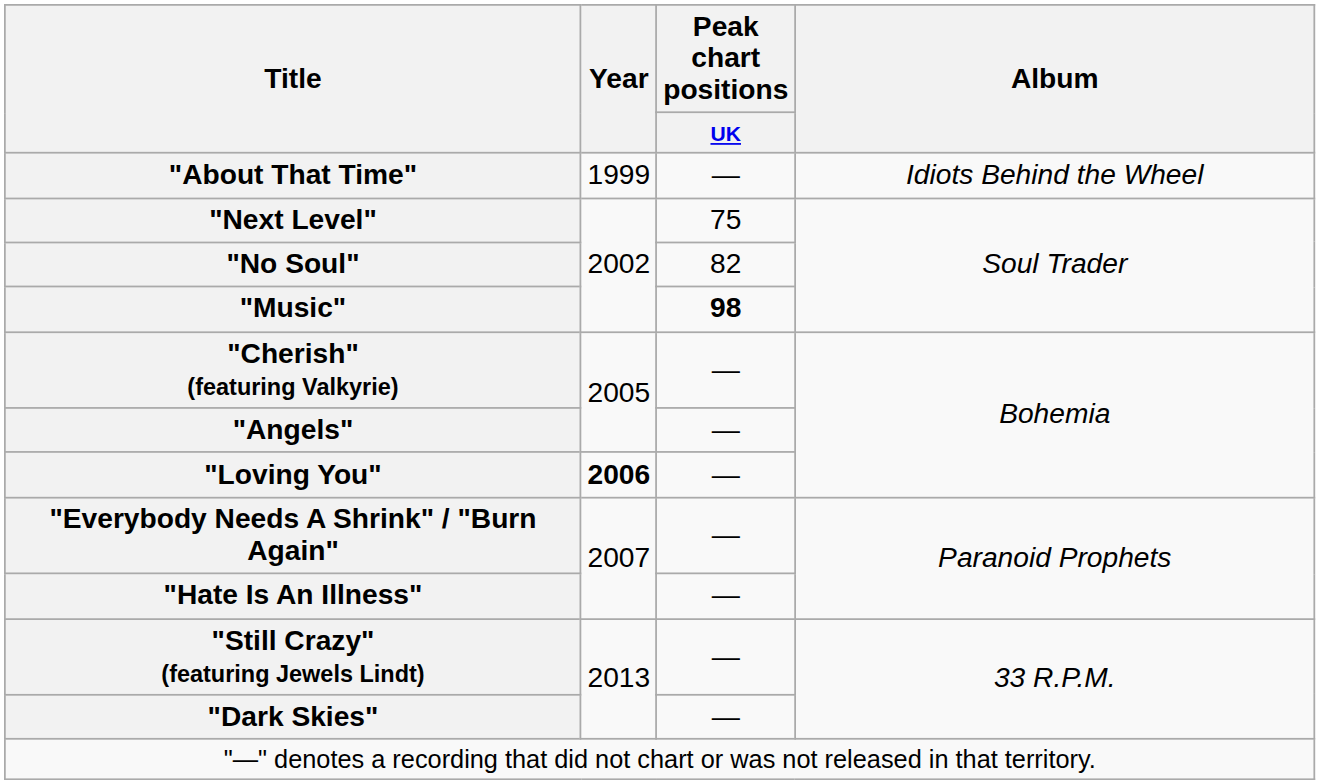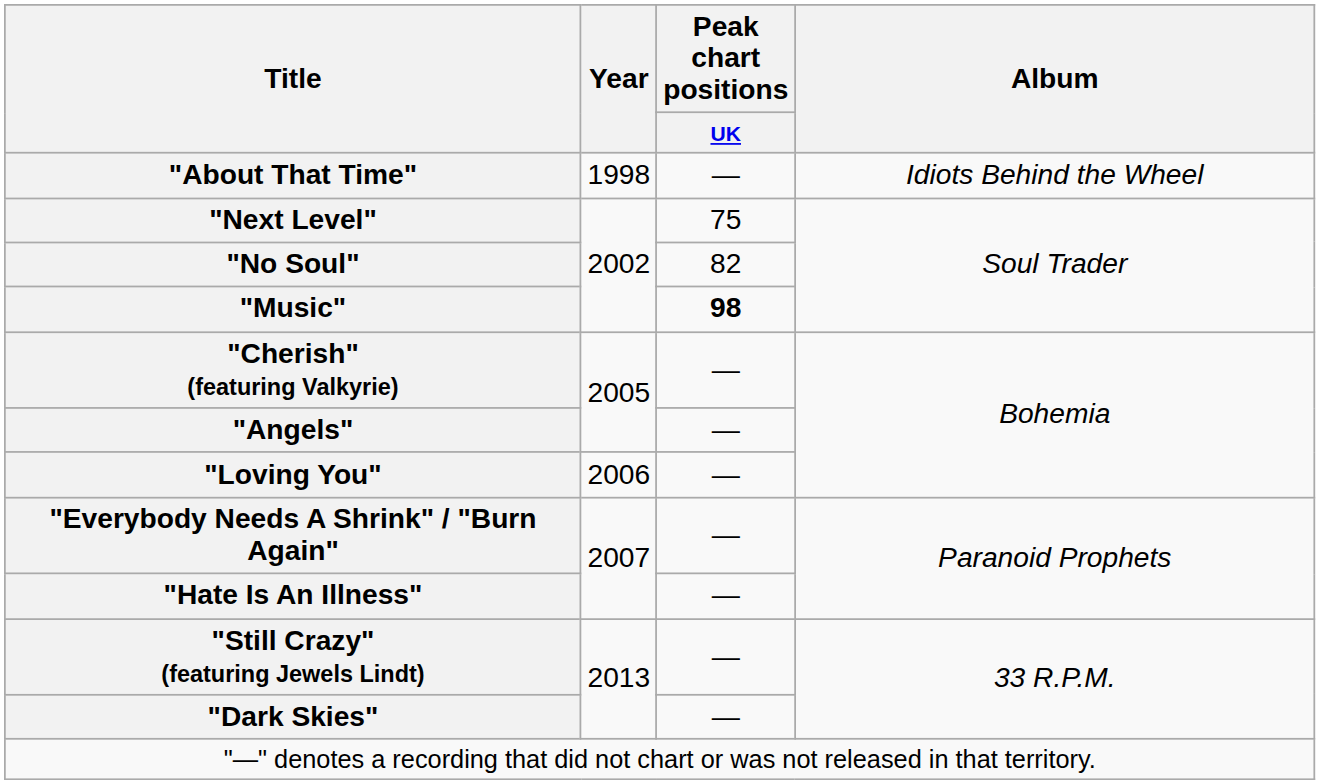"About That Time" | Year: 1999 -> 1998
"Loving You" | Year: bold -> normal
